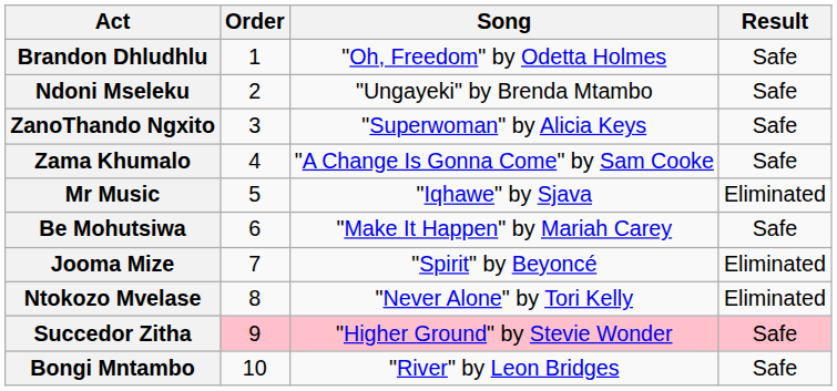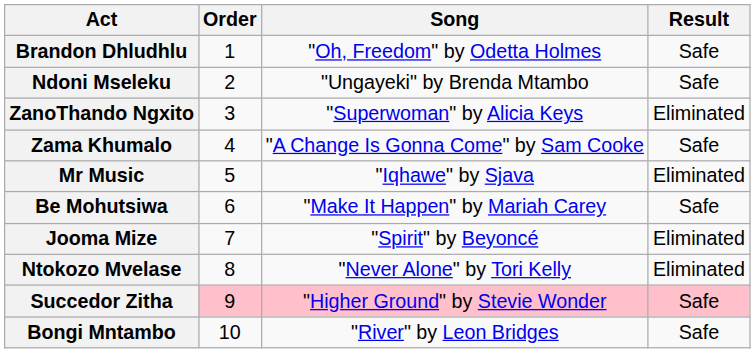ZanoThando Ngxito | Result: Safe -> Eliminated
